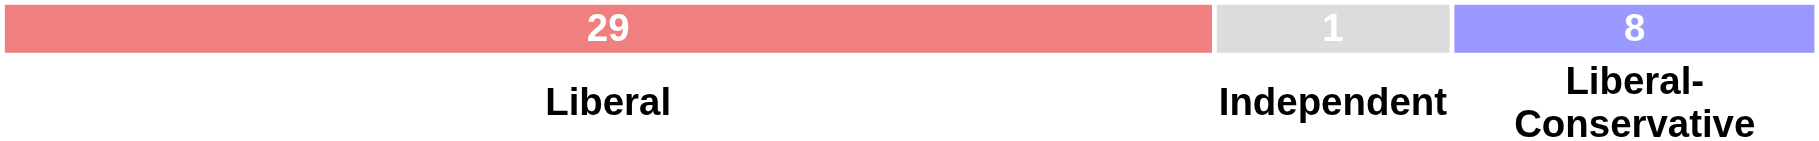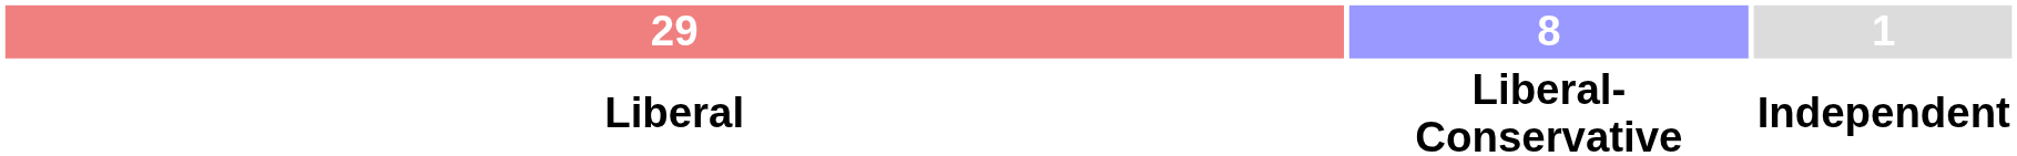columns swapped: 8 <-> 1
